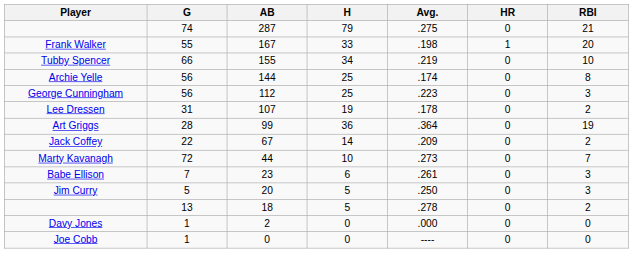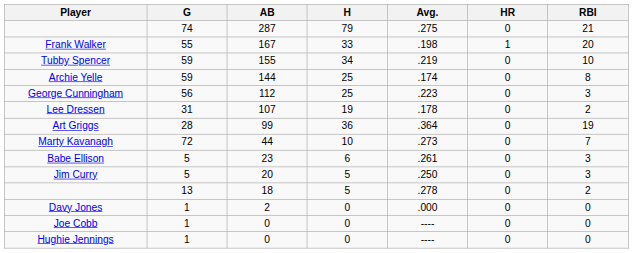Tubby Spencer | G: 66 -> 59
Archie Yelle | G: 56 -> 59
- row: Jack Coffey | 22 | 67 | 14 | .209 | 0 | 2
Babe Ellison | G: 7 -> 5
+ row: Hughie Jennings | 1 | 0 | 0 | ---- | 0 | 0
